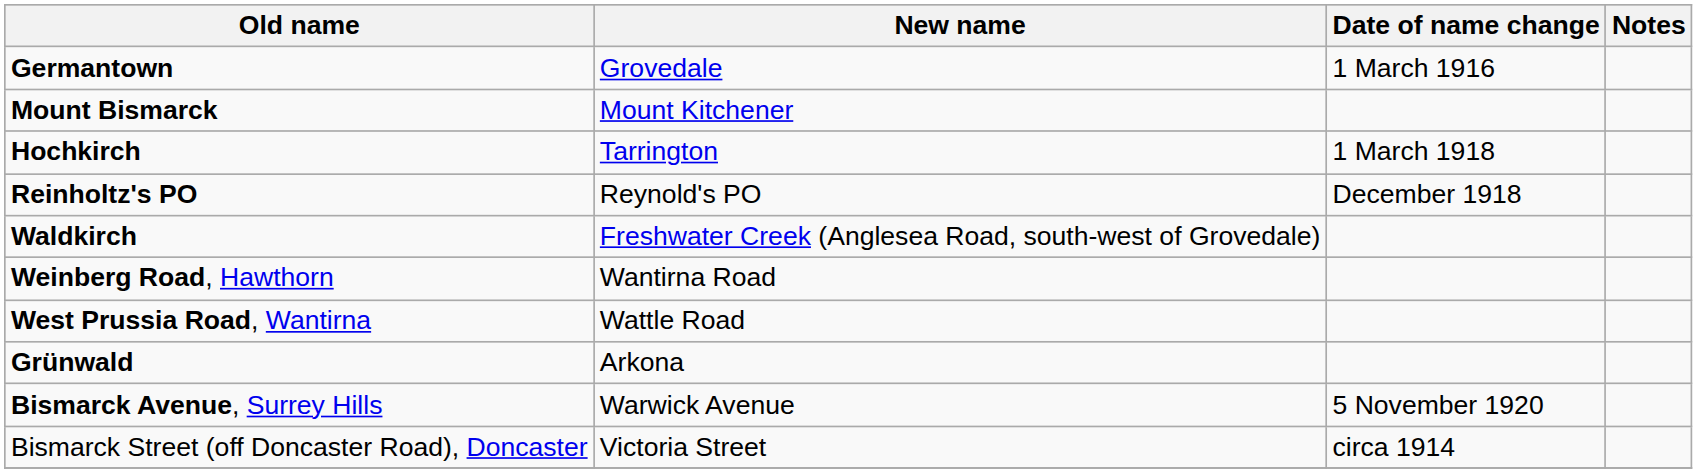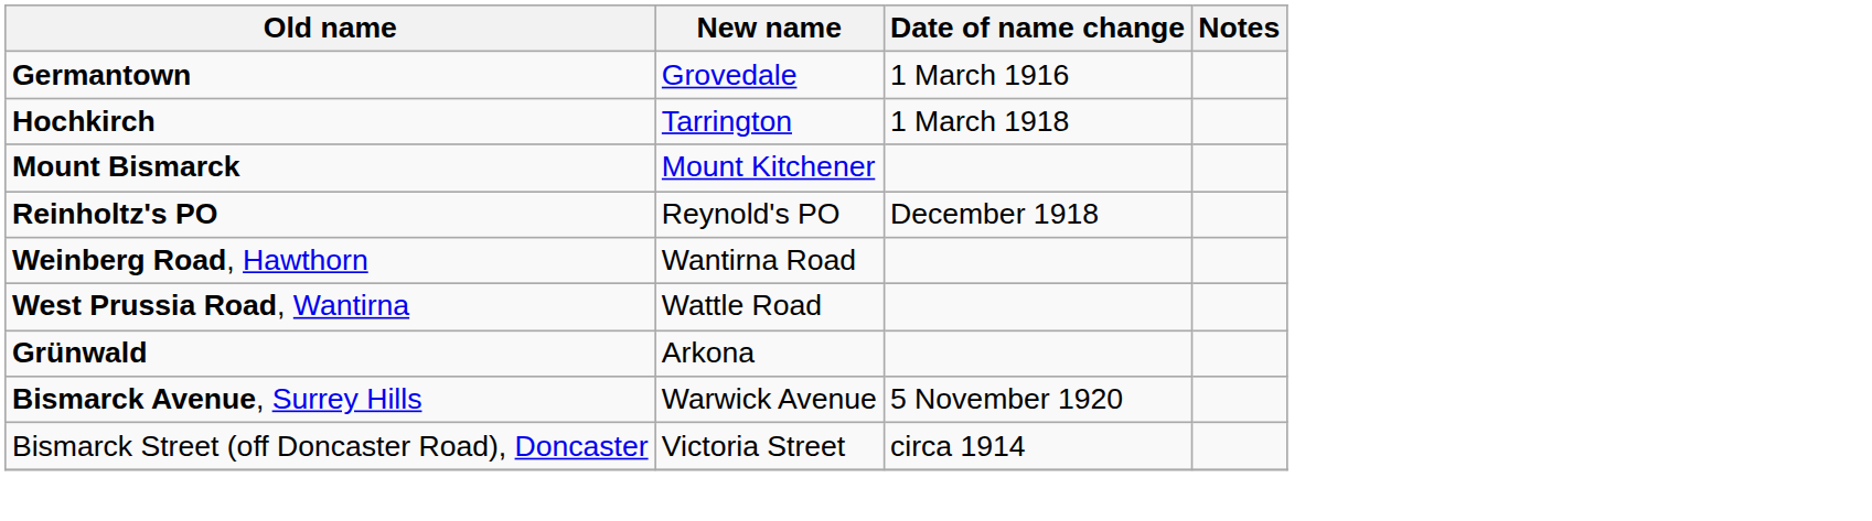rows swapped: Hochkirch <-> Mount Bismarck
- row: Waldkirch | Freshwater Creek (Anglesea Road, south-west of Grovedale)
